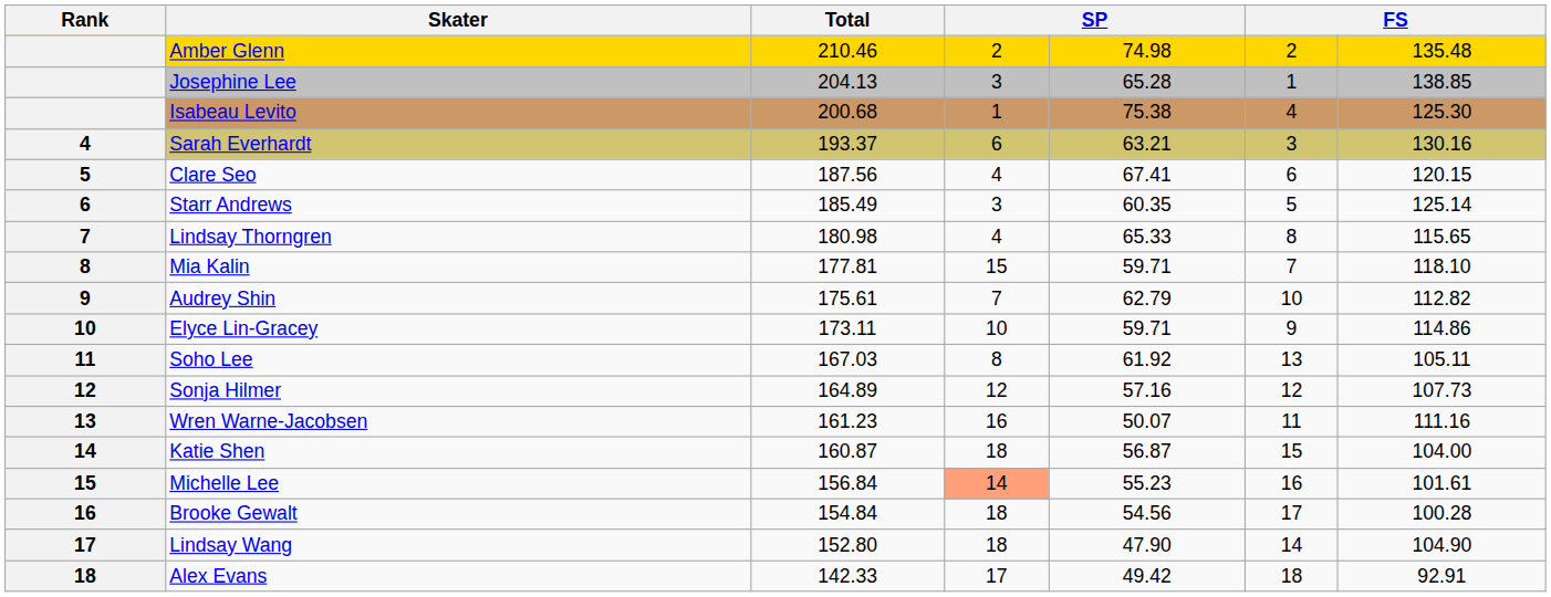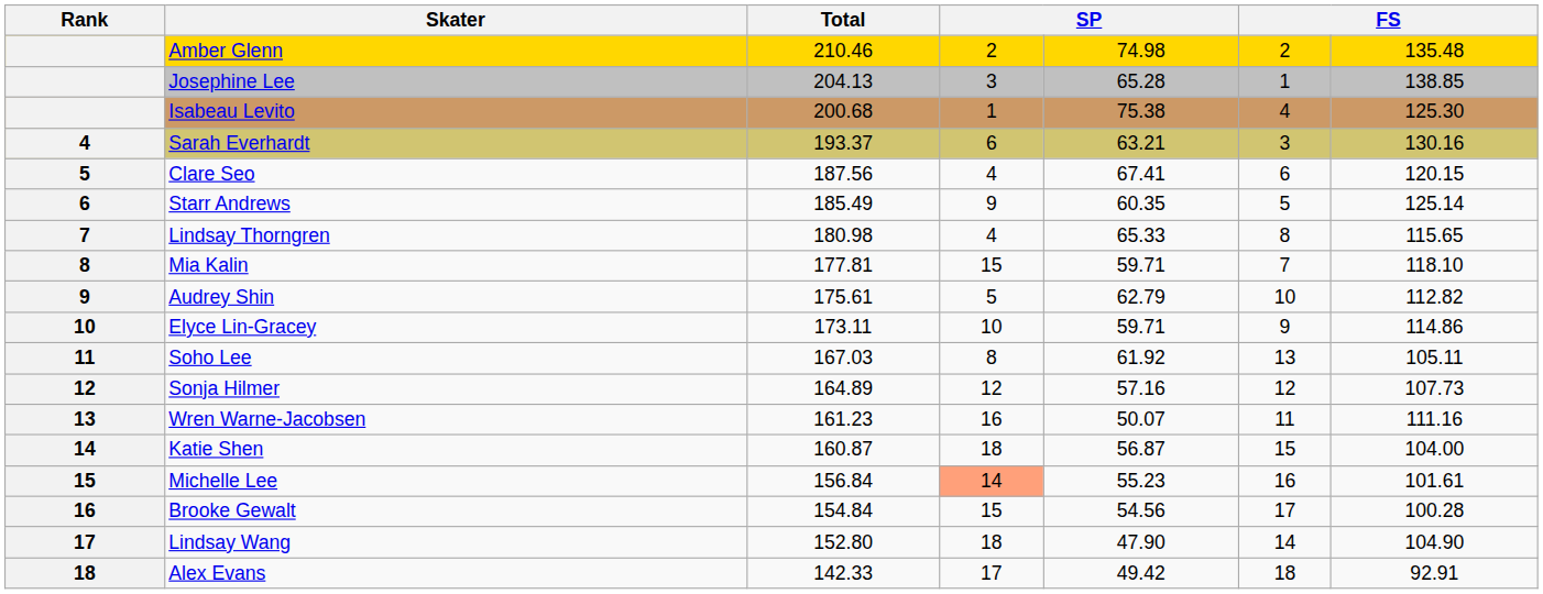Starr Andrews | column 4: 3 -> 9
Audrey Shin | column 4: 7 -> 5
Brooke Gewalt | column 4: 18 -> 15
